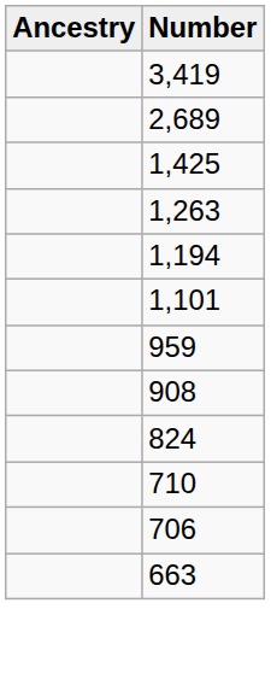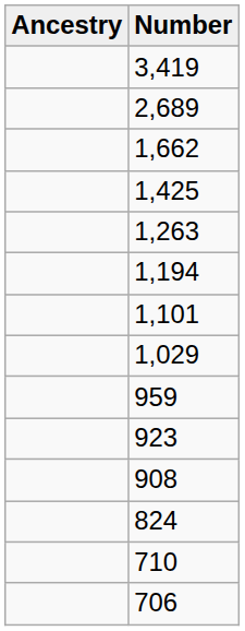+ row: 1,662
+ row: 1,029
+ row: 923
- row: 663
